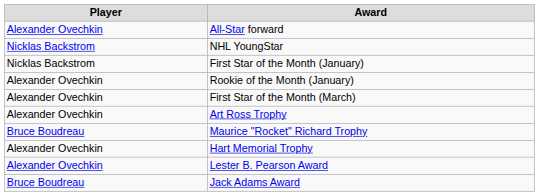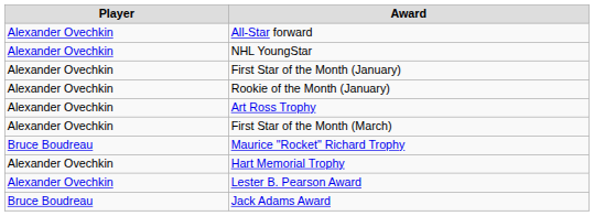NHL YoungStar | Player: Nicklas Backstrom -> Alexander Ovechkin
First Star of the Month (January) | Player: Nicklas Backstrom -> Alexander Ovechkin
rows swapped: First Star of the Month (March) <-> Art Ross Trophy
